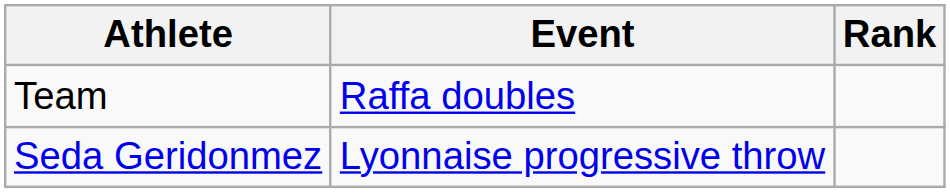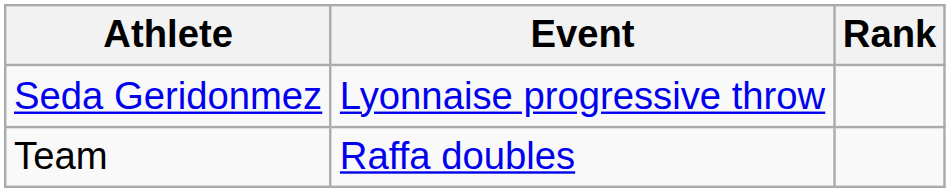rows swapped: Seda Geridonmez <-> Team
